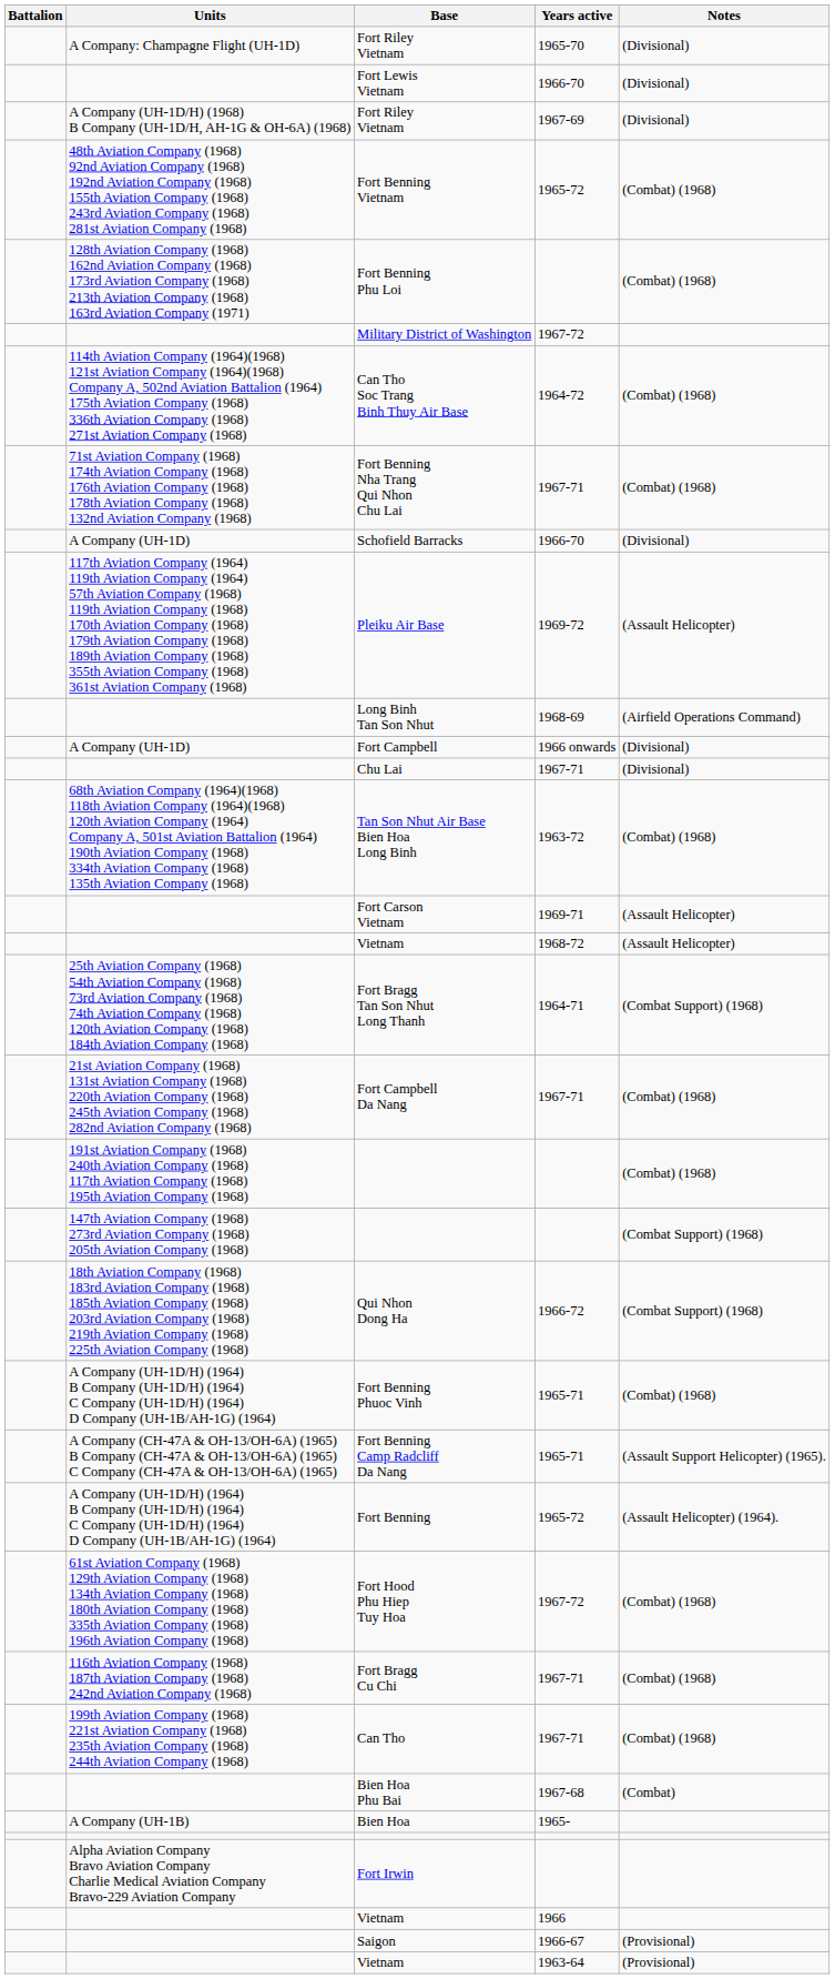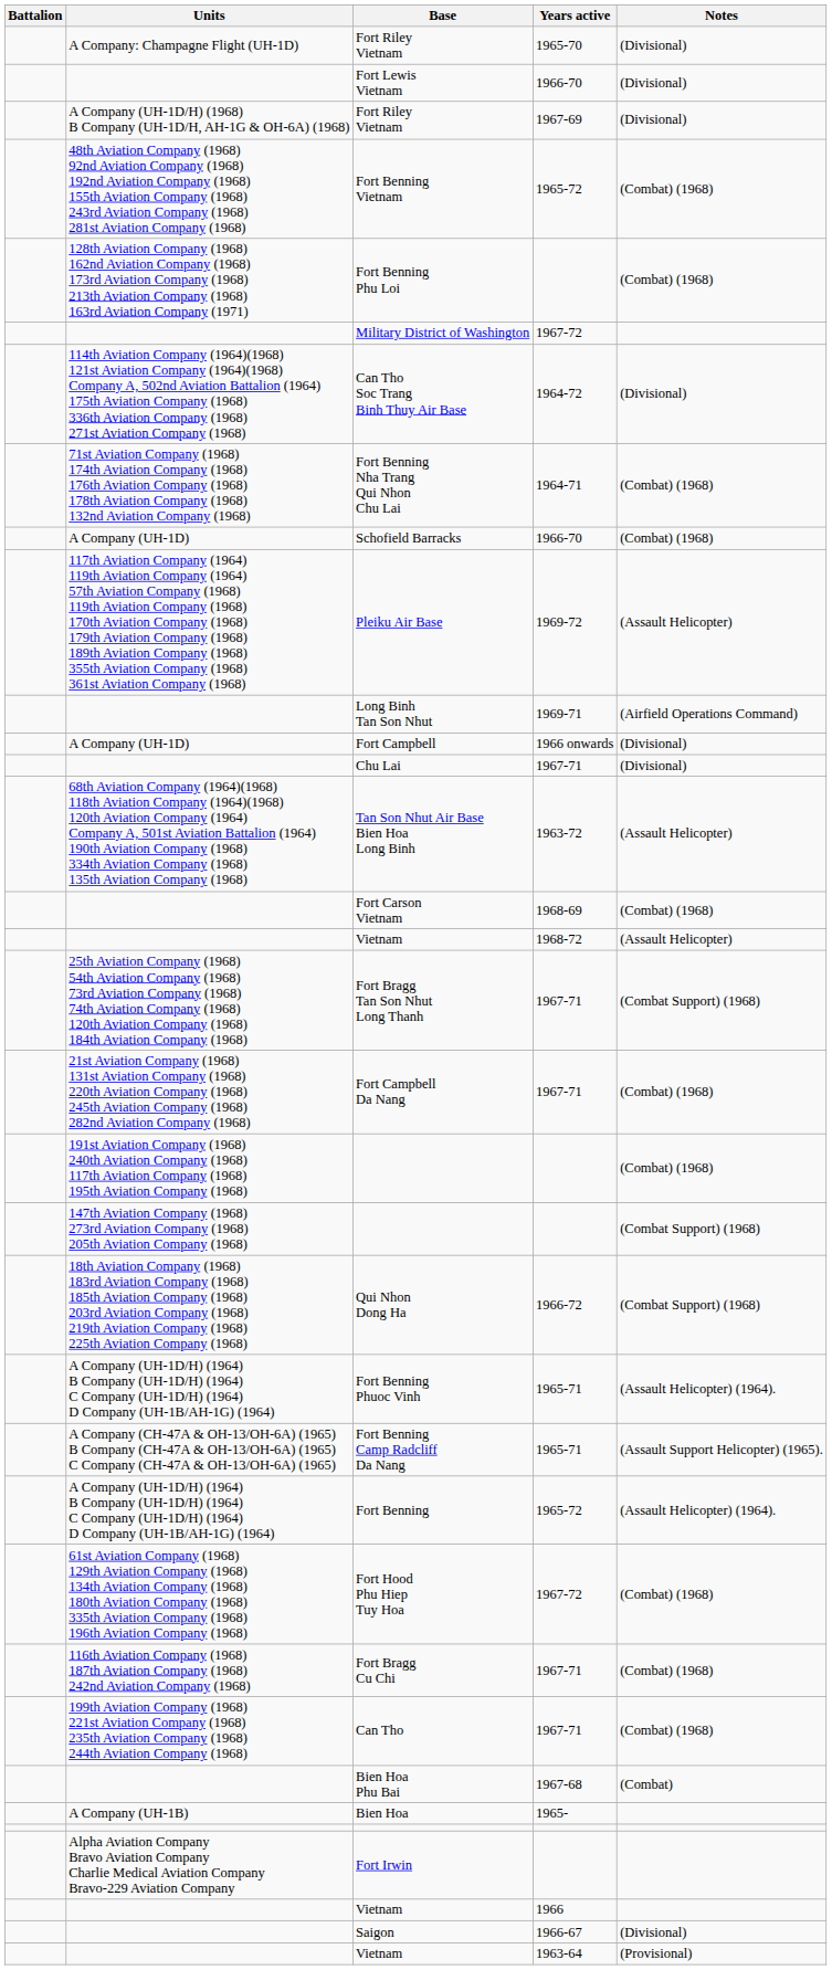Can Tho Soc Trang Binh Thuy Air Base | Notes: (Combat) (1968) -> (Divisional)
Fort Benning Nha Trang Qui Nhon Chu Lai | Years active: 1967-71 -> 1964-71
Schofield Barracks | Notes: (Divisional) -> (Combat) (1968)
Long Binh Tan Son Nhut | Years active: 1968-69 -> 1969-71
Tan Son Nhut Air Base Bien Hoa Long Binh | Notes: (Combat) (1968) -> (Assault Helicopter)
Fort Carson Vietnam | Years active: 1969-71 -> 1968-69
Fort Carson Vietnam | Notes: (Assault Helicopter) -> (Combat) (1968)
Fort Bragg Tan Son Nhut Long Thanh | Years active: 1964-71 -> 1967-71
Fort Benning Phuoc Vinh | Notes: (Combat) (1968) -> (Assault Helicopter) (1964).
Saigon | Notes: (Provisional) -> (Divisional)
